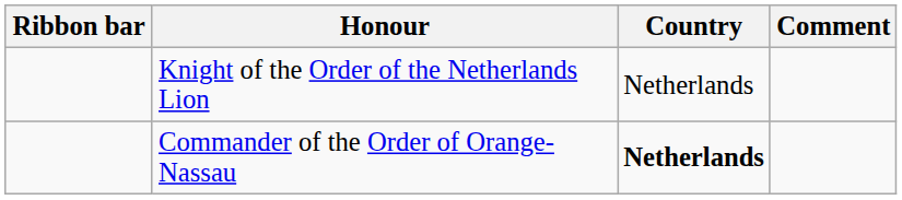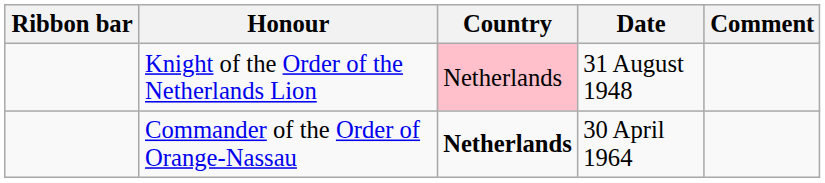+ column: Date | 31 August 1948 | 30 April 1964
Knight of the Order of the Netherlands Lion | Country: no background -> pink background
